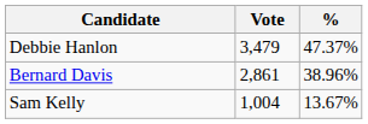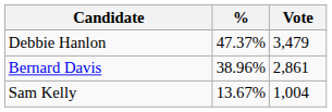columns swapped: Vote <-> %
